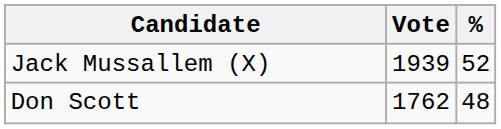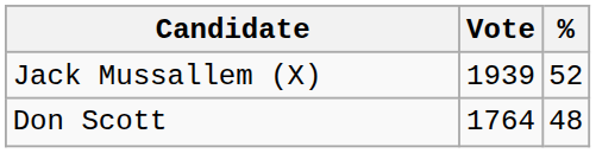Don Scott | Vote: 1762 -> 1764
